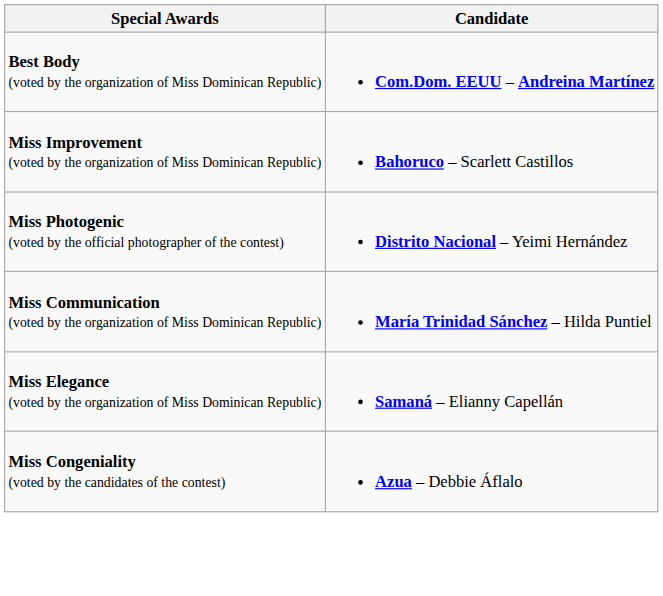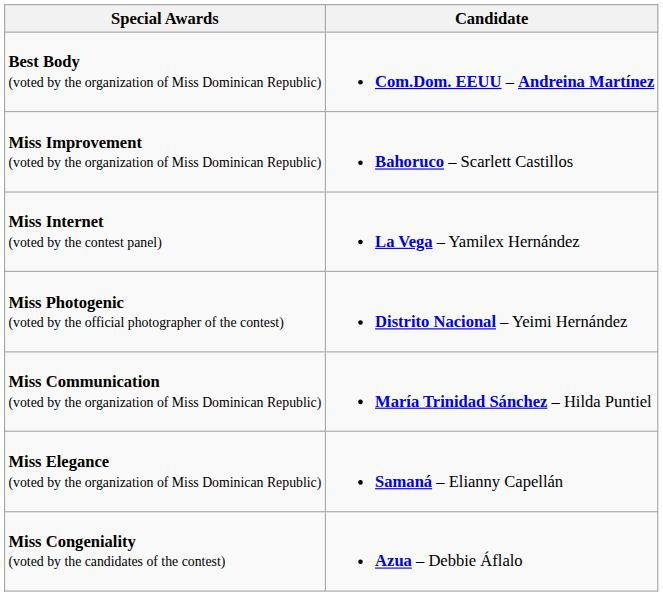+ row: Miss Internet (voted by the contest panel) | La Vega – Yamilex Hernández
